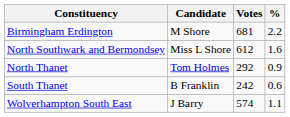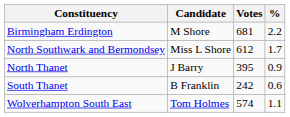North Southwark and Bermondsey | %: 1.6 -> 1.7
North Thanet | Candidate: Tom Holmes -> J Barry
North Thanet | Votes: 292 -> 395
Wolverhampton South East | Candidate: J Barry -> Tom Holmes
